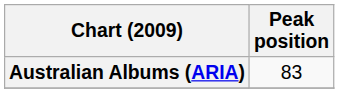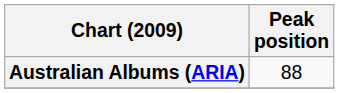Australian Albums (ARIA) | Peak position: 83 -> 88
